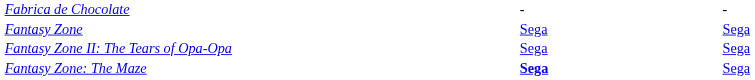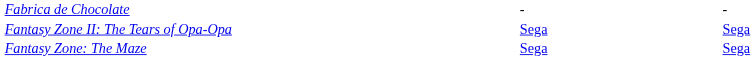- row: Fantasy Zone | Sega | Sega
Fantasy Zone: The Maze | column 2: bold -> normal
